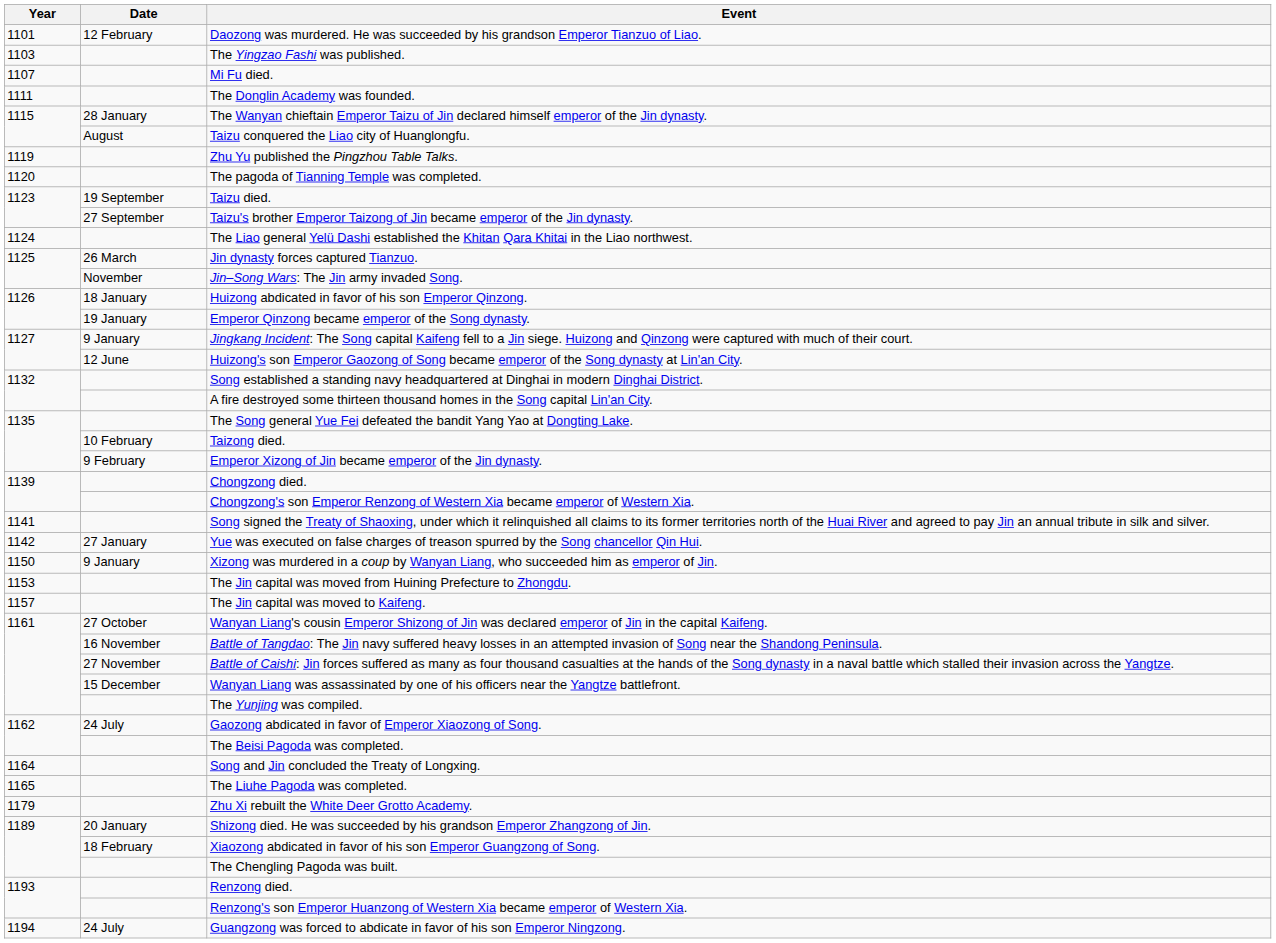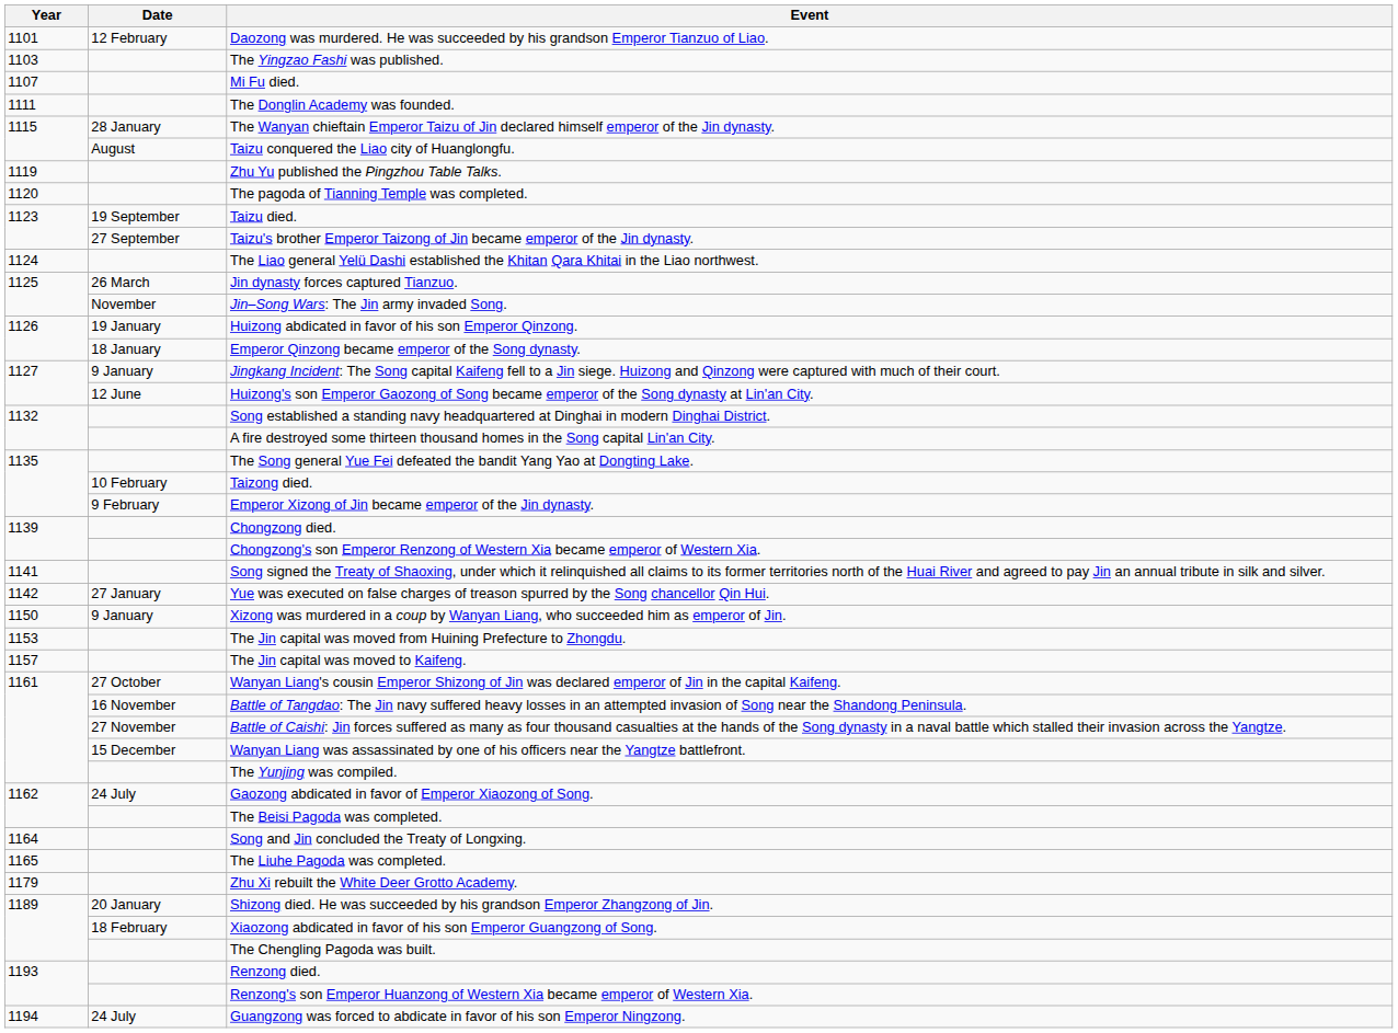Huizong abdicated in favor of his son Emperor Qinzong. | Date: 18 January -> 19 January
Emperor Qinzong became emperor of the Song dynasty. | Date: 19 January -> 18 January
